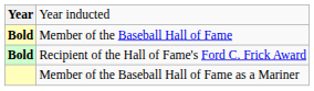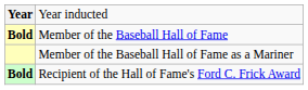rows swapped: Member of the Baseball Hall of Fame as a Mariner <-> Recipient of the Hall of Fame's Ford C. Frick Award
